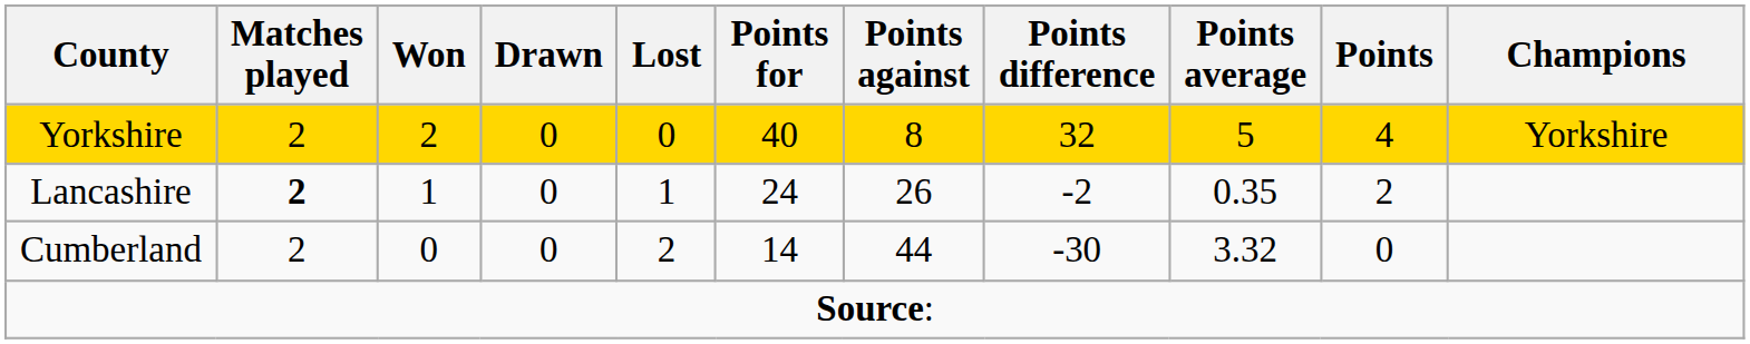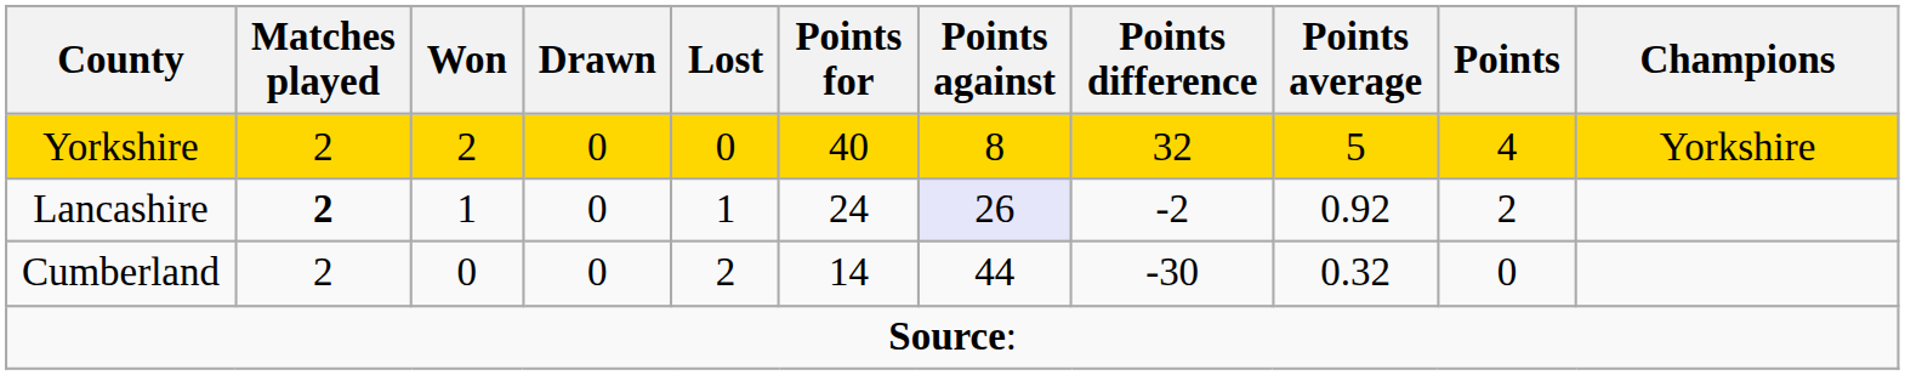Lancashire | Points against: no background -> lavender background
Lancashire | Points average: 0.35 -> 0.92
Cumberland | Points average: 3.32 -> 0.32
